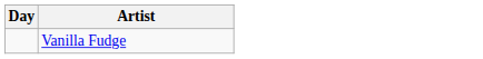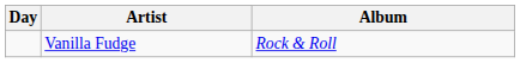+ column: Album | Rock & Roll
